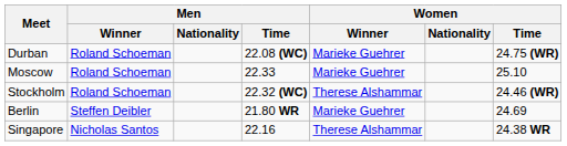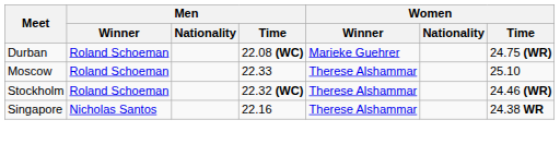Moscow | Women / Winner: Marieke Guehrer -> Therese Alshammar
- row: Berlin | Steffen Deibler | 21.80 WR | Marieke Guehrer | 24.69
